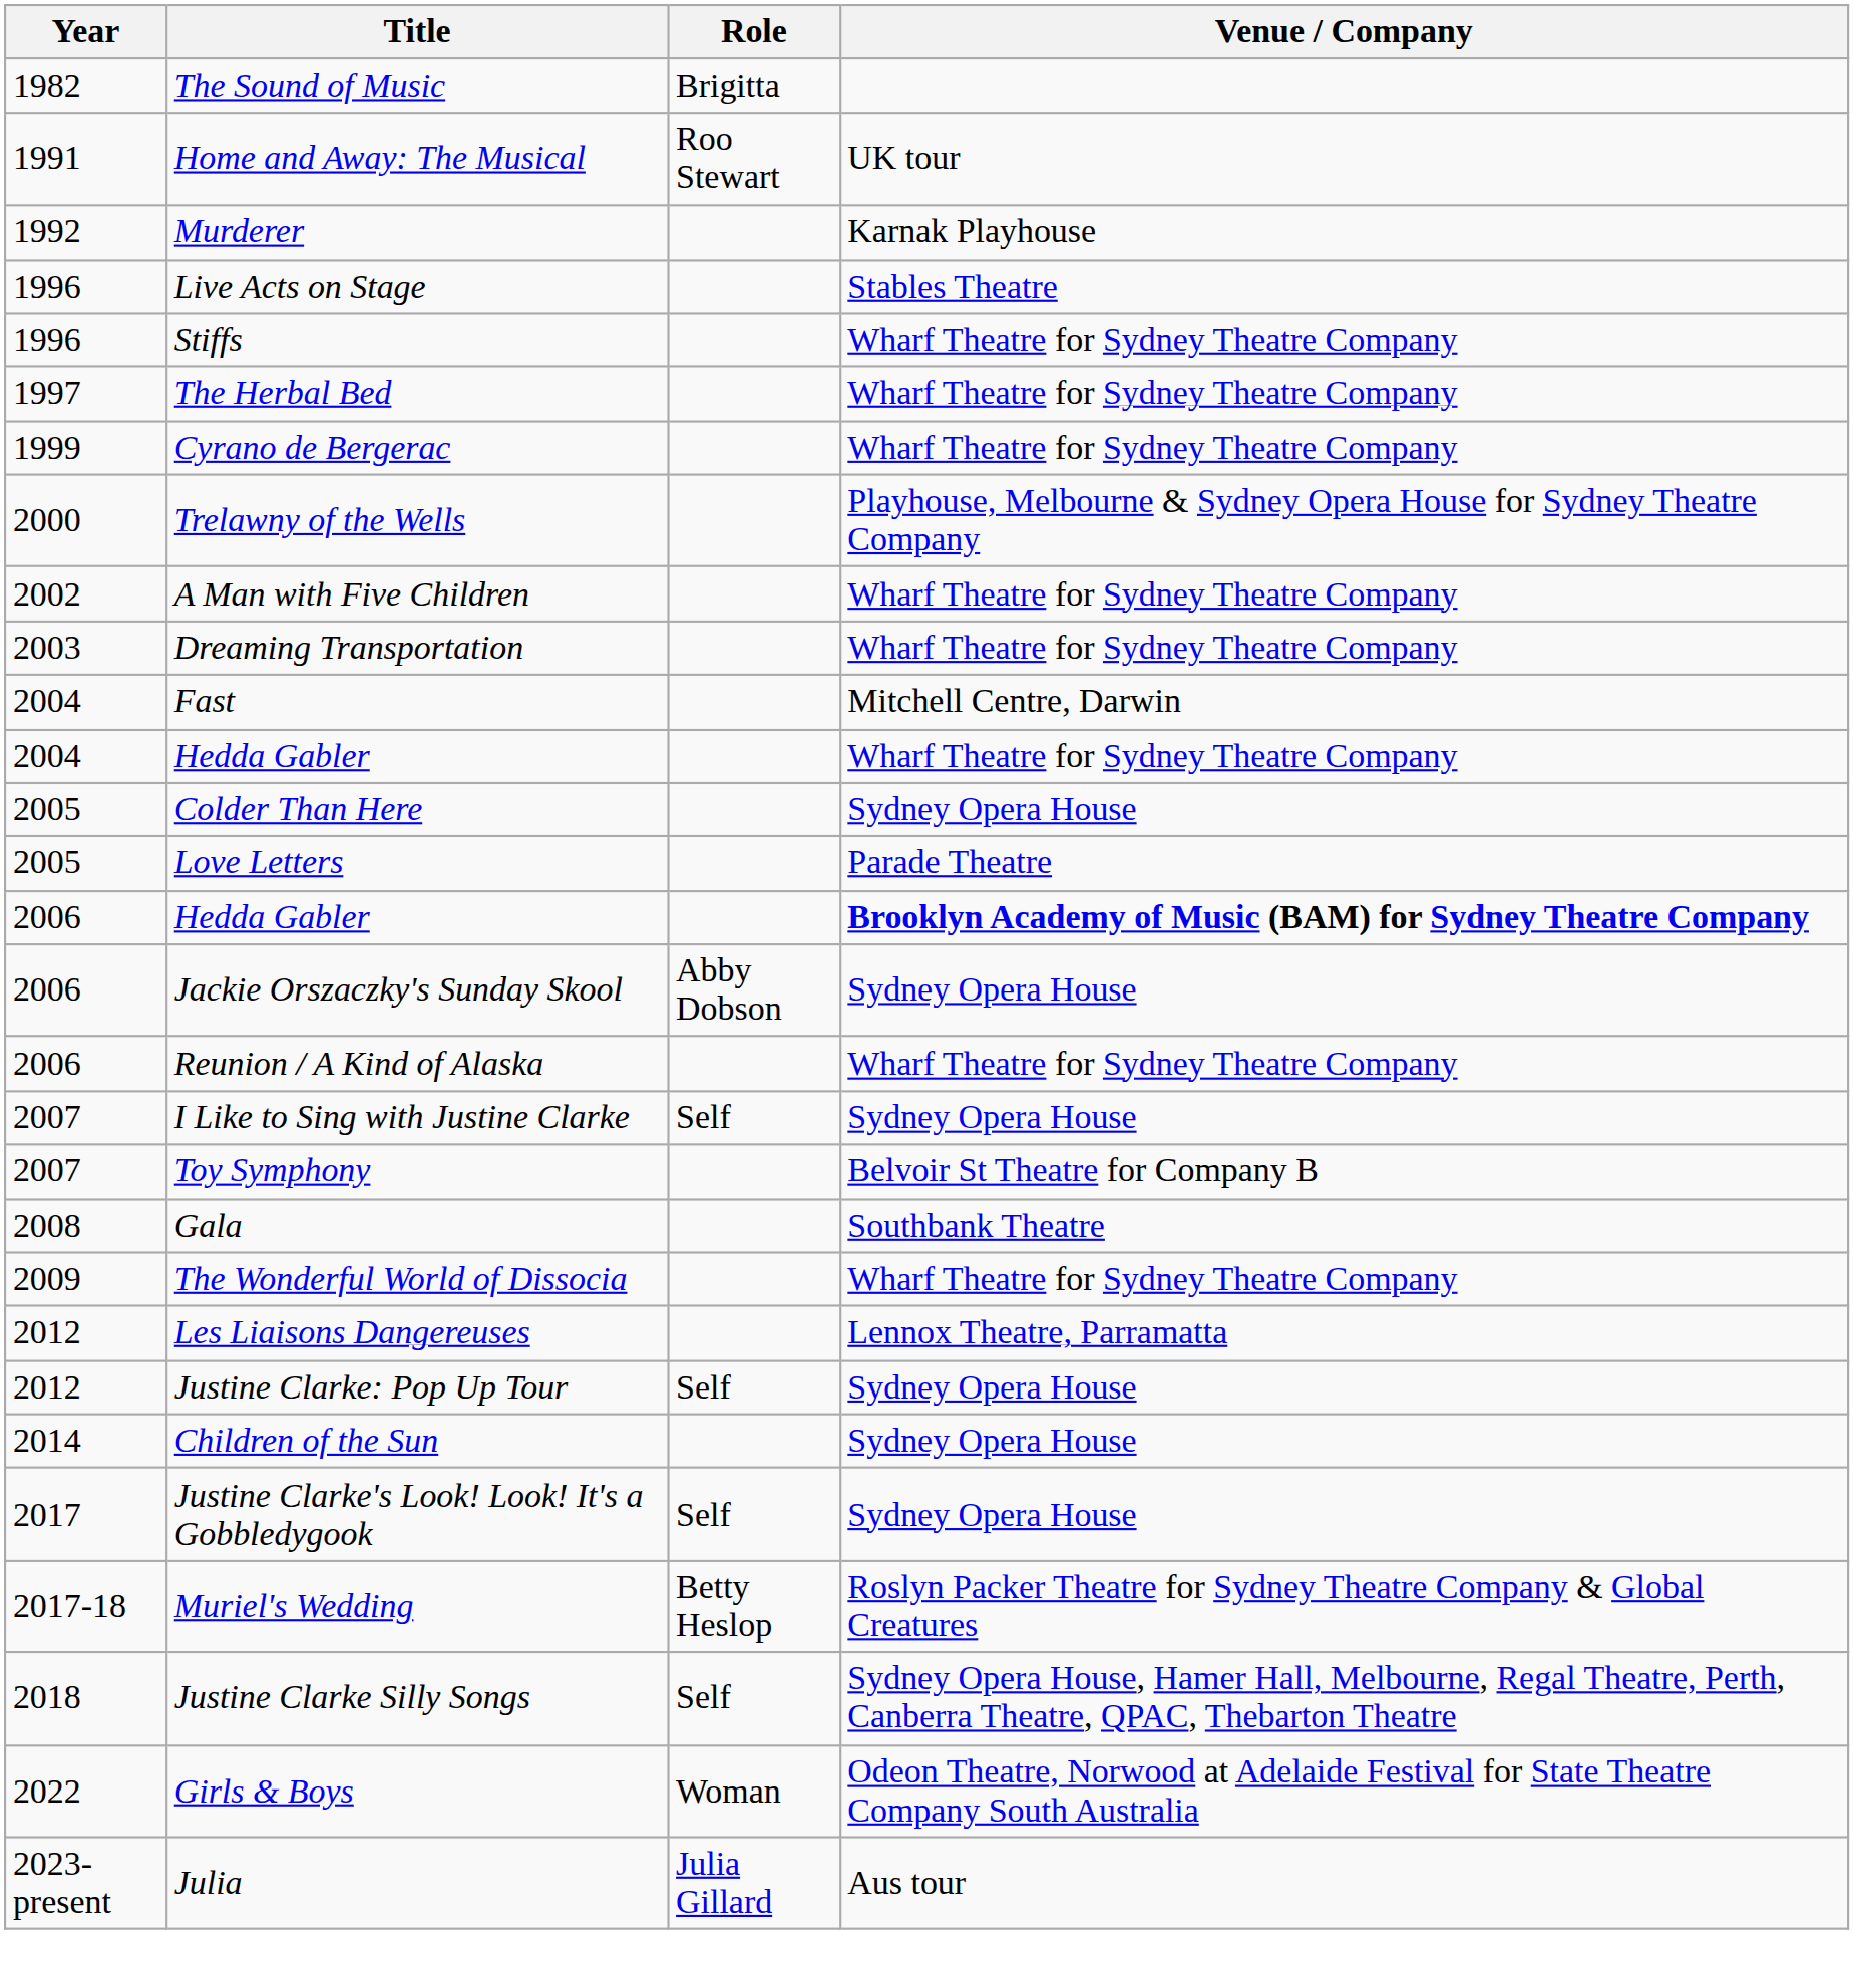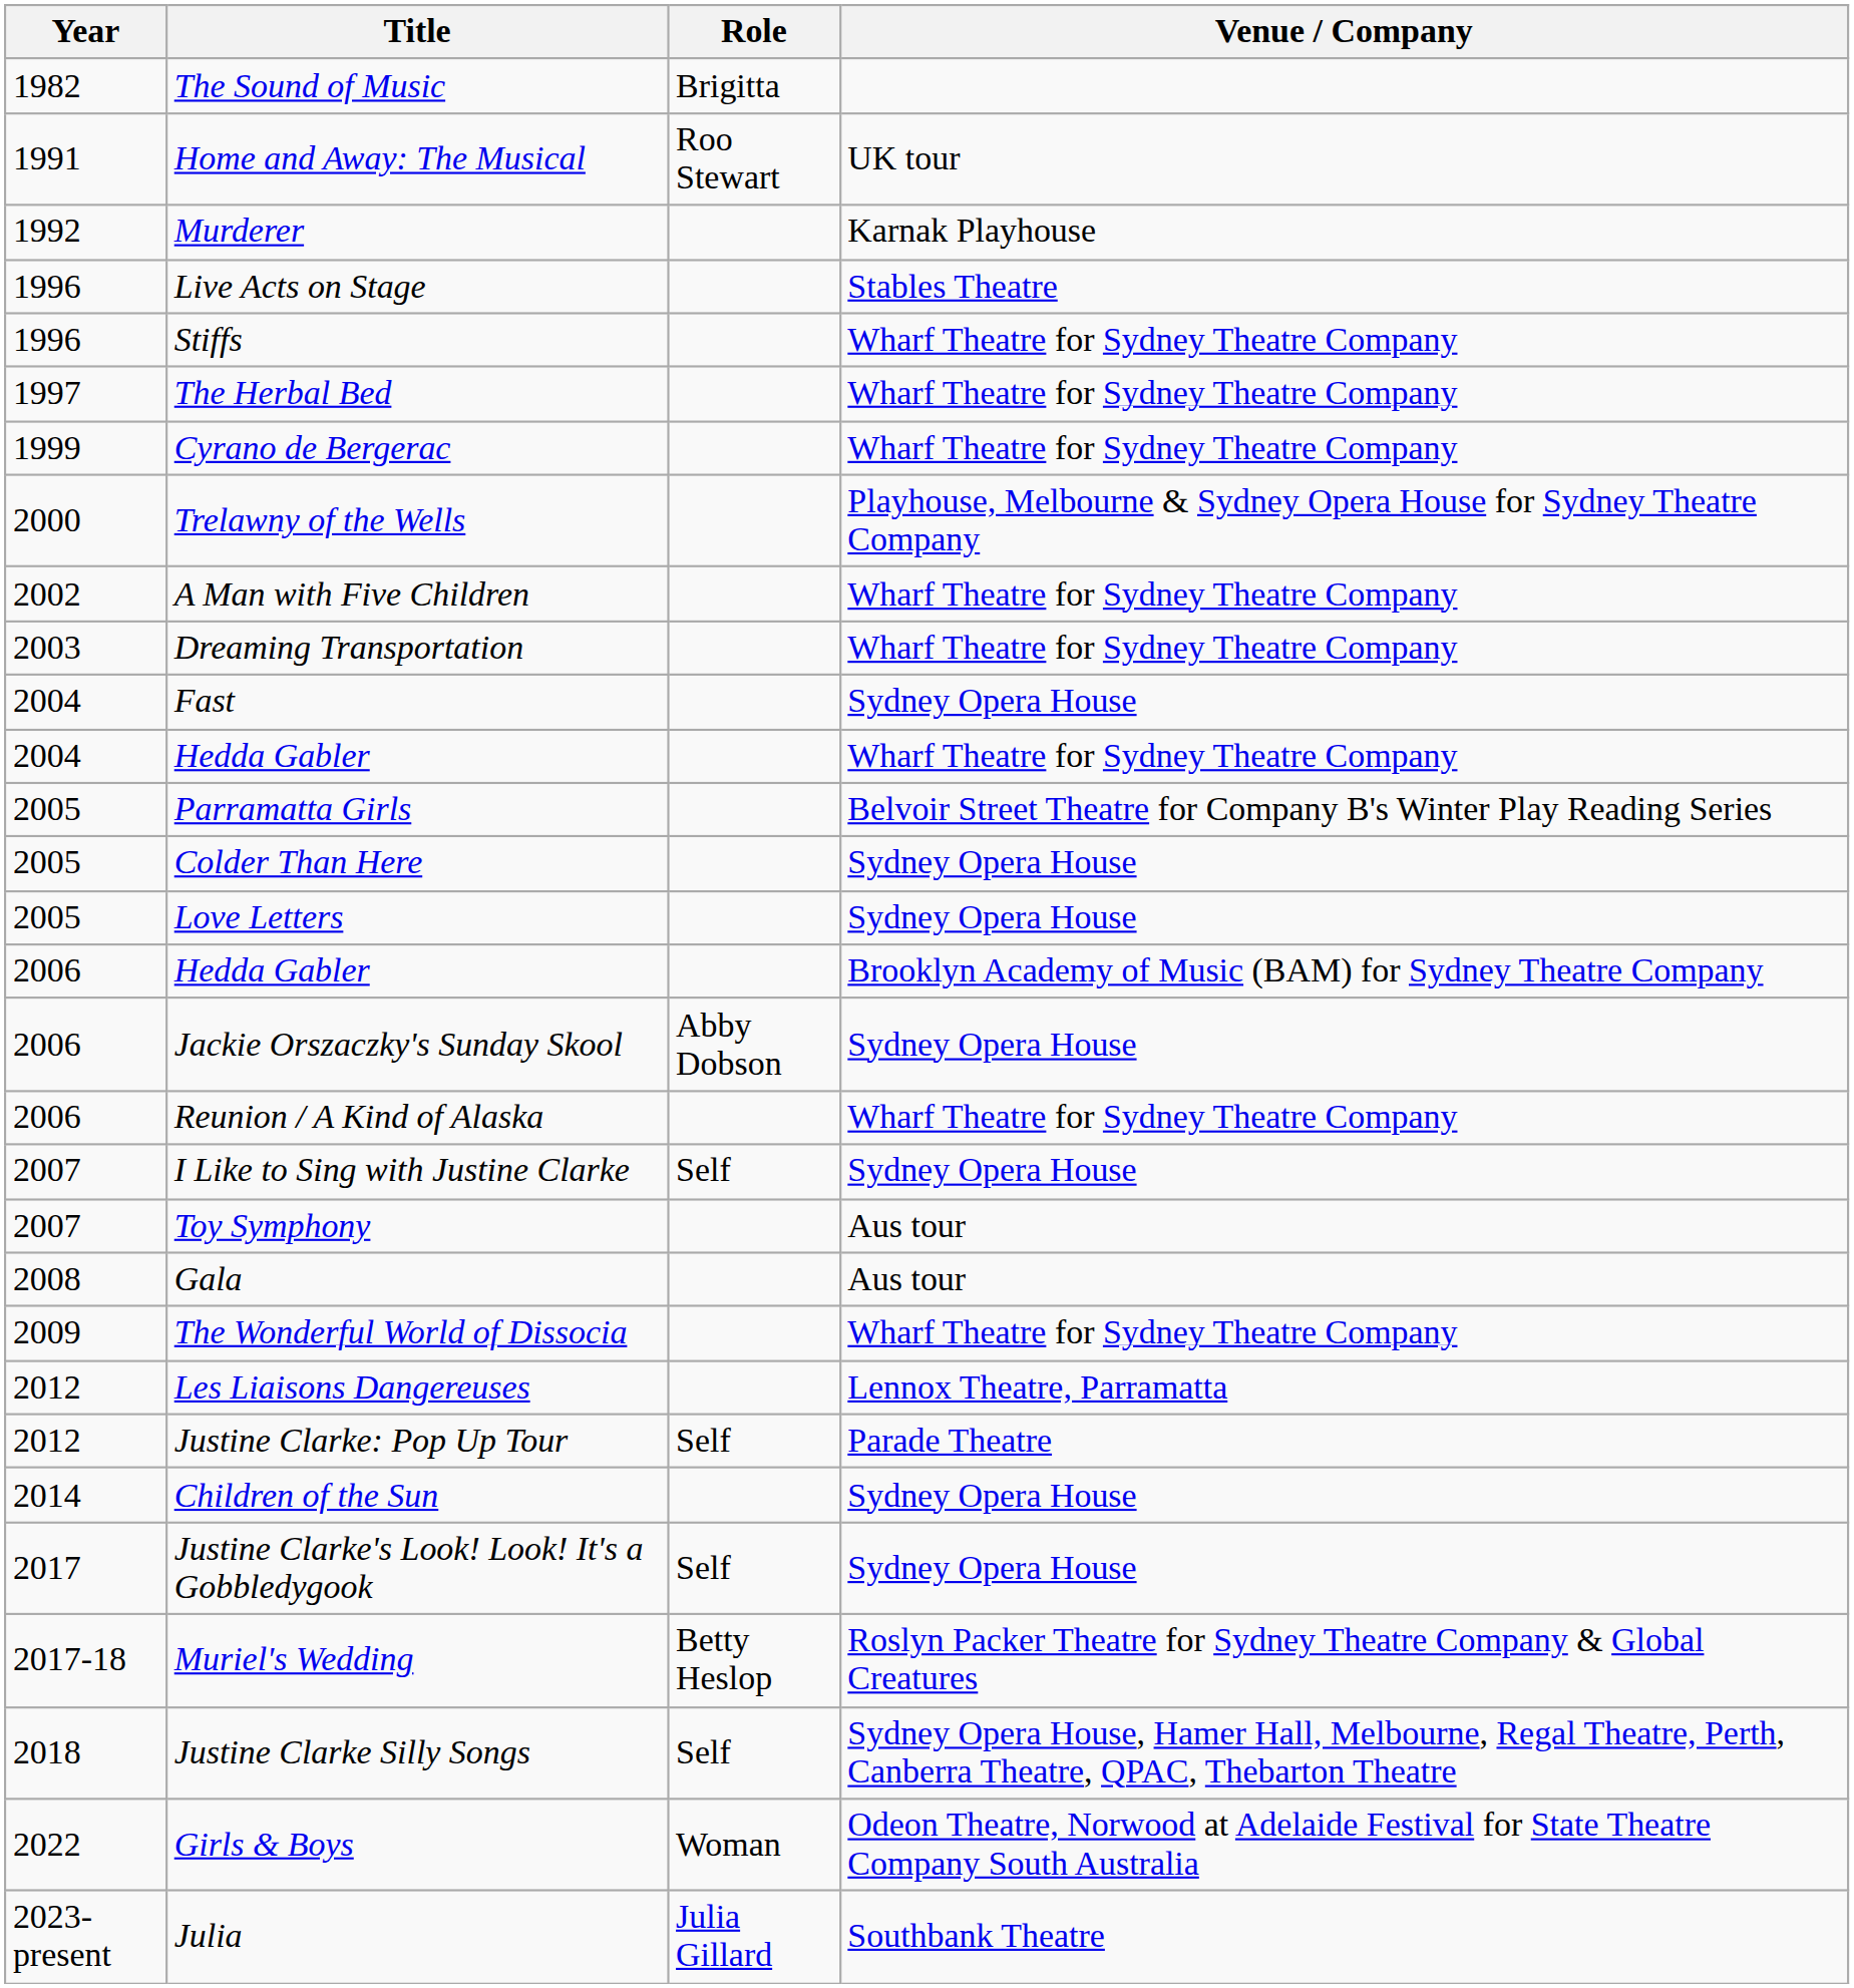Fast | Venue / Company: Mitchell Centre, Darwin -> Sydney Opera House
+ row: 2005 | Parramatta Girls | Belvoir Street Theatre for Company B's Winter Play Reading Series
Love Letters | Venue / Company: Parade Theatre -> Sydney Opera House
2006 / Hedda Gabler | Venue / Company: bold -> normal
Toy Symphony | Venue / Company: Belvoir St Theatre for Company B -> Aus tour
Gala | Venue / Company: Southbank Theatre -> Aus tour
Justine Clarke: Pop Up Tour | Venue / Company: Sydney Opera House -> Parade Theatre
Julia | Venue / Company: Aus tour -> Southbank Theatre
